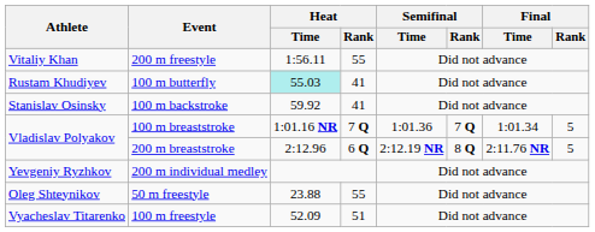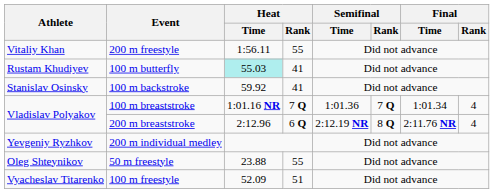100 m breaststroke | Final / Rank: 5 -> 4
200 m breaststroke | Final / Rank: 5 -> 4
